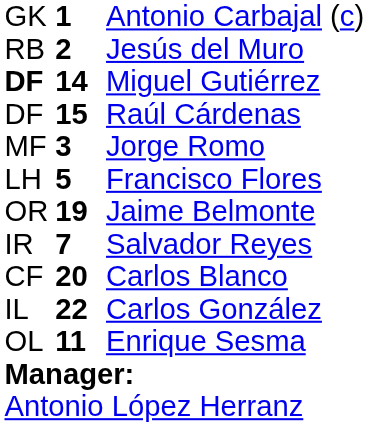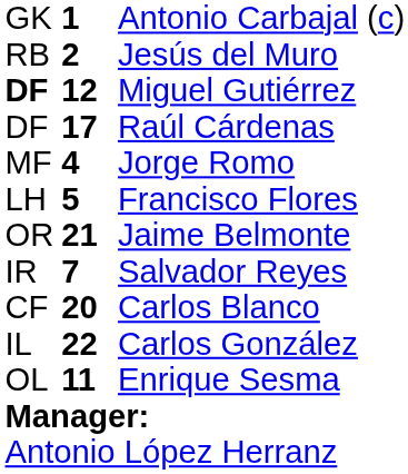Miguel Gutiérrez | column 2: 14 -> 12
Raúl Cárdenas | column 2: 15 -> 17
Jorge Romo | column 2: 3 -> 4
Jaime Belmonte | column 2: 19 -> 21
